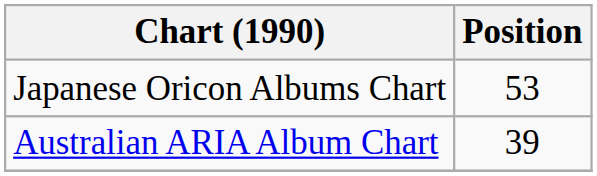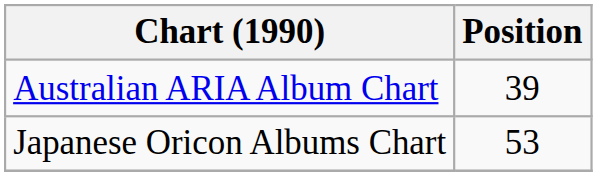rows swapped: Australian ARIA Album Chart <-> Japanese Oricon Albums Chart
